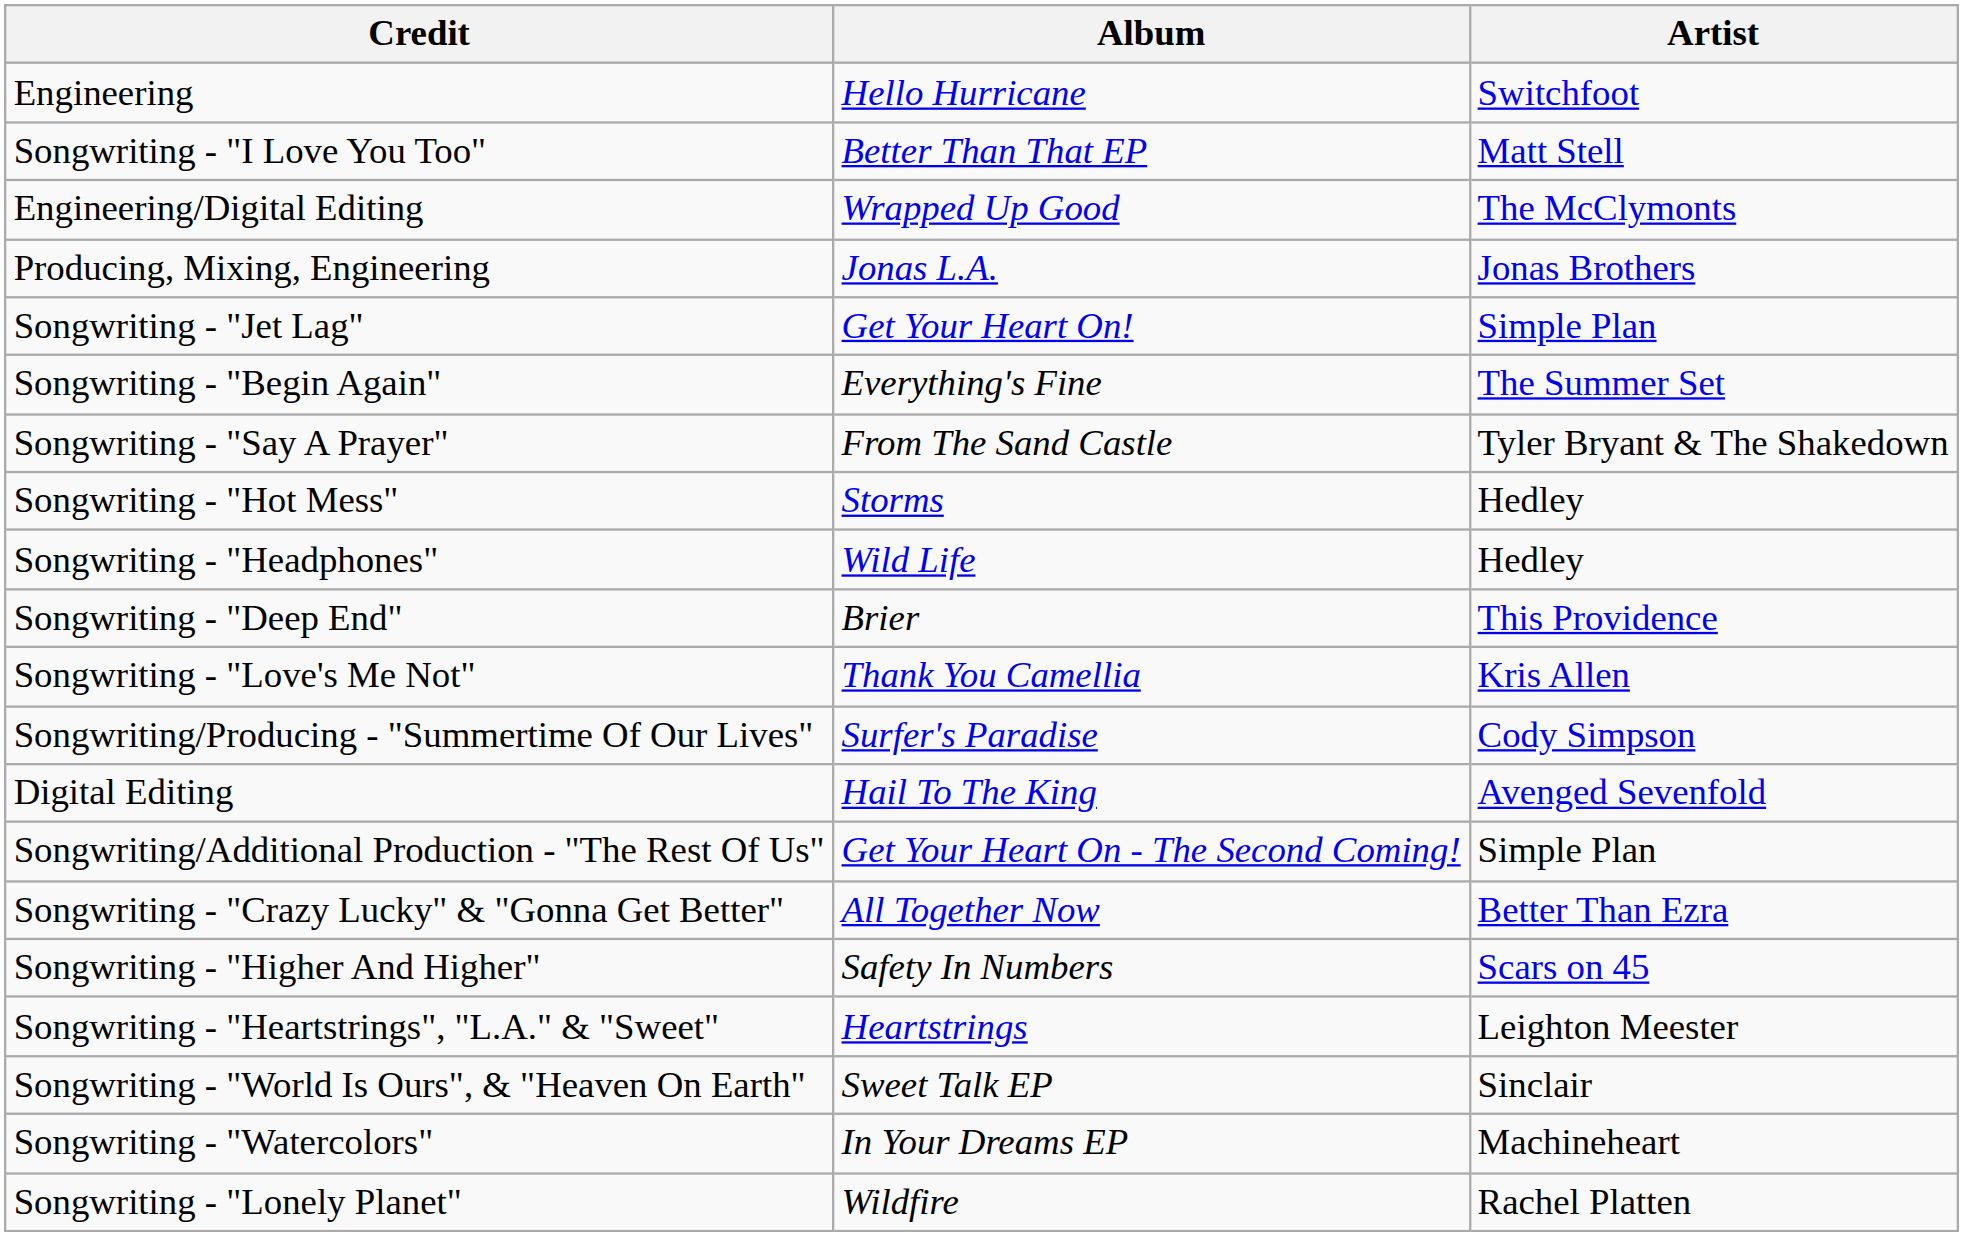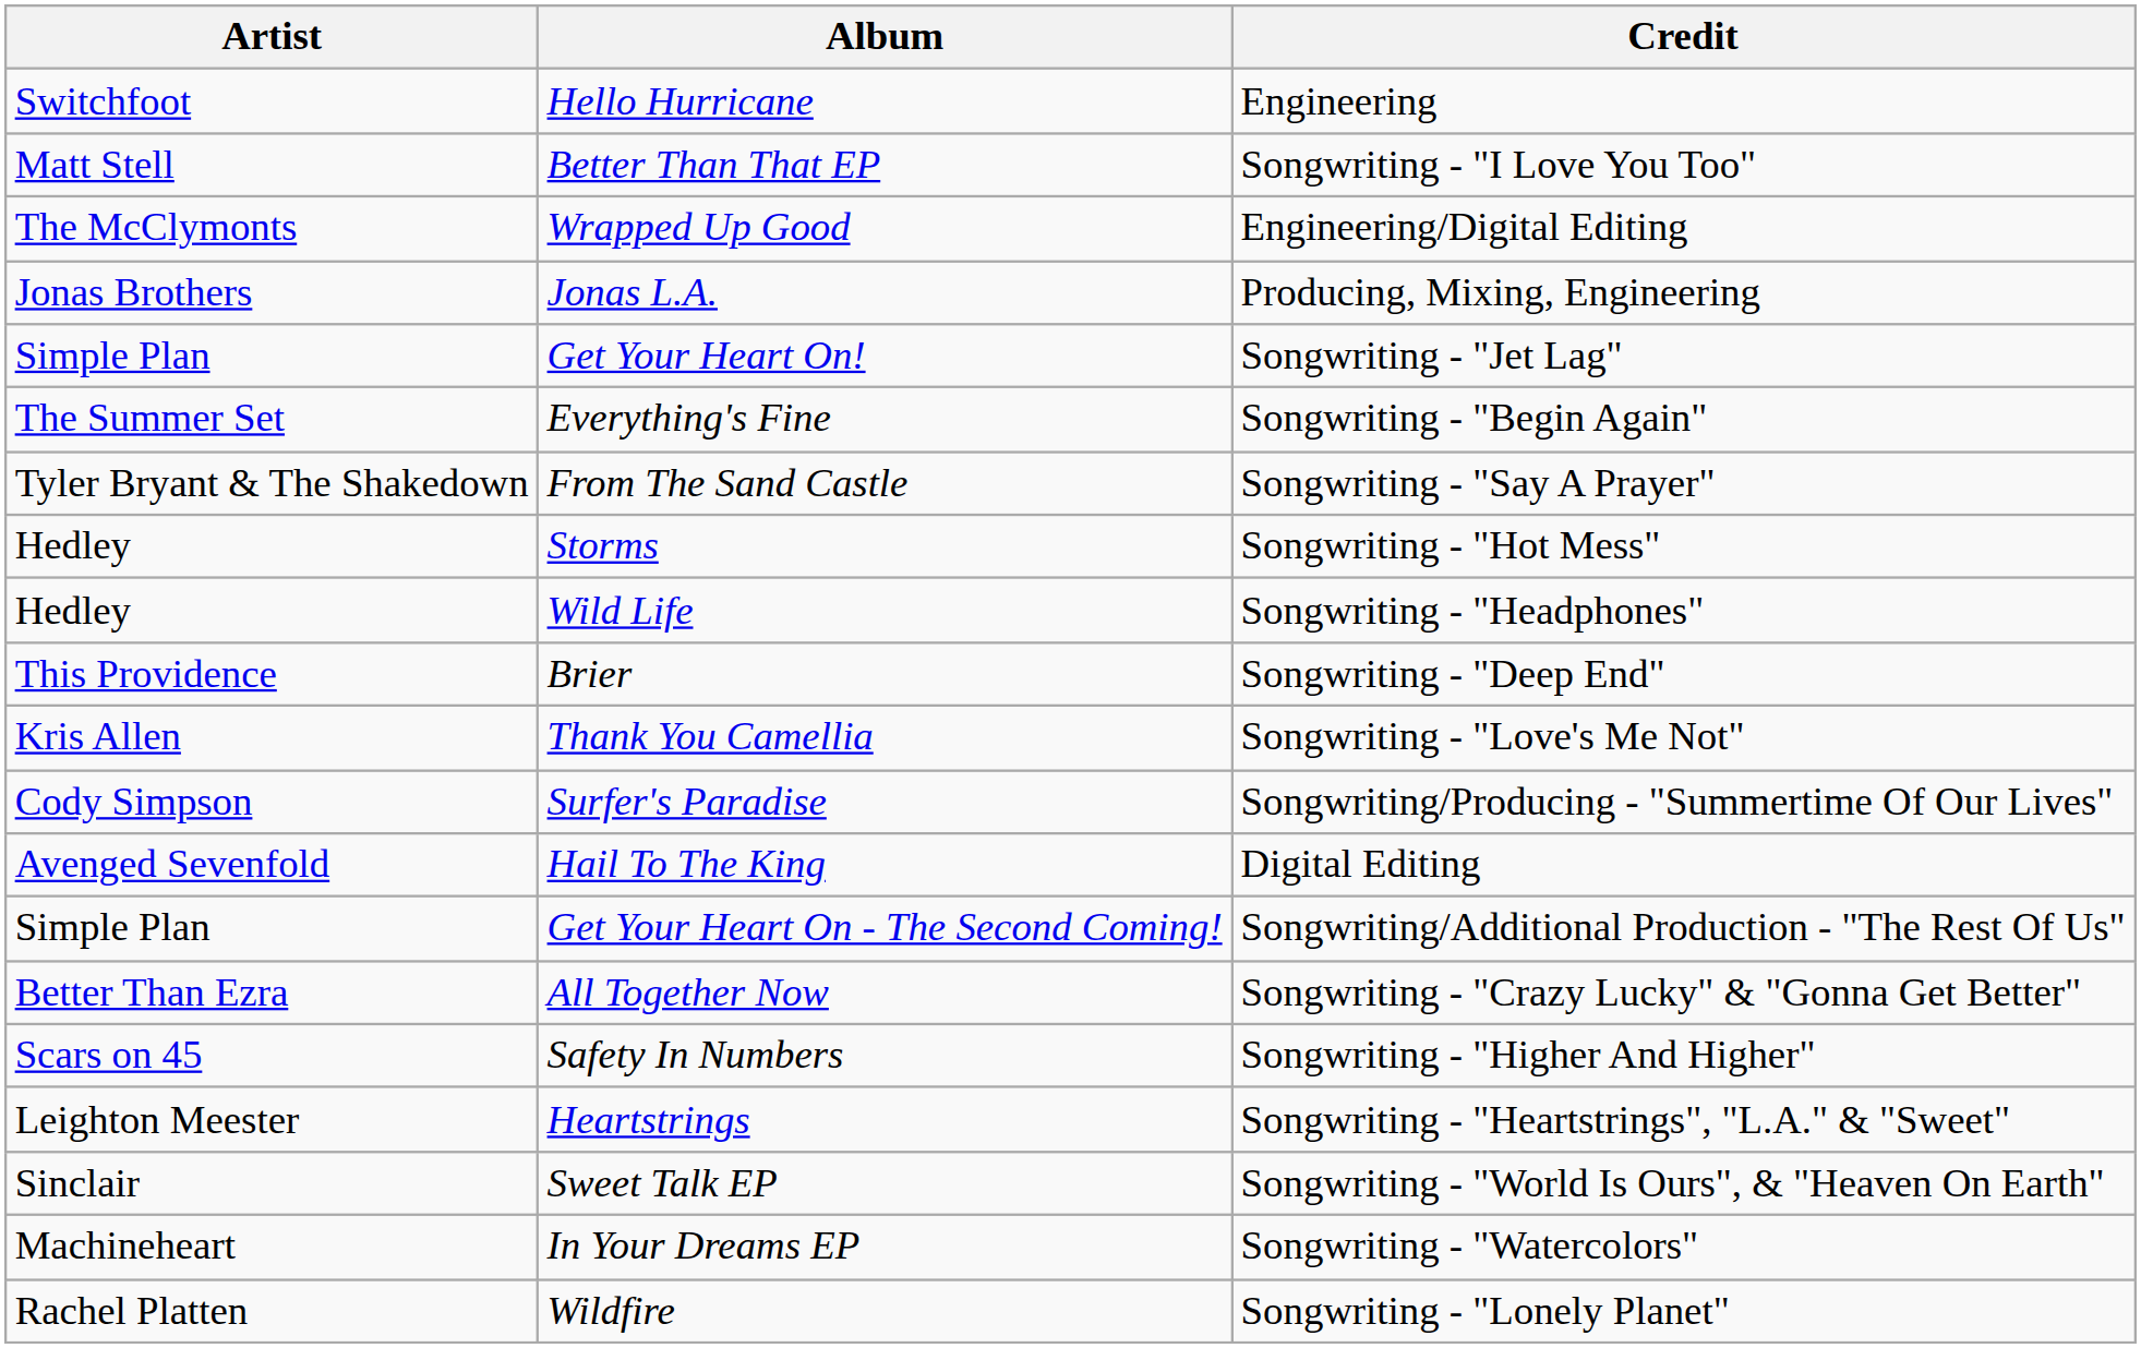columns swapped: Artist <-> Credit
